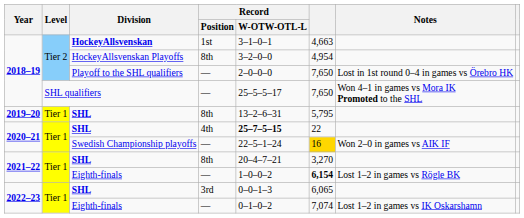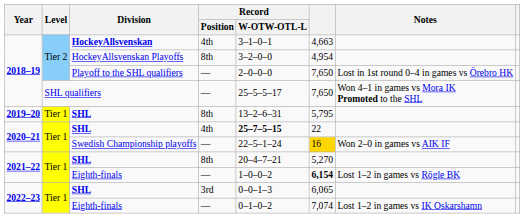HockeyAllsvenskan | Record / Position: 1st -> 4th
2021–22 / SHL | column 6: 3,270 -> 5,270
